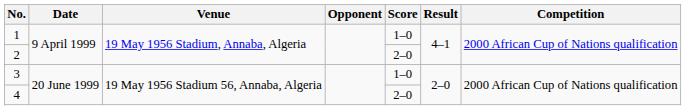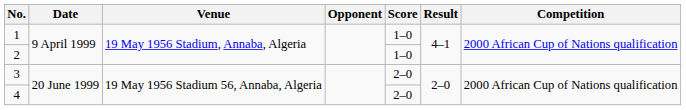2 | Score: 2–0 -> 1–0
3 | Score: 1–0 -> 2–0
